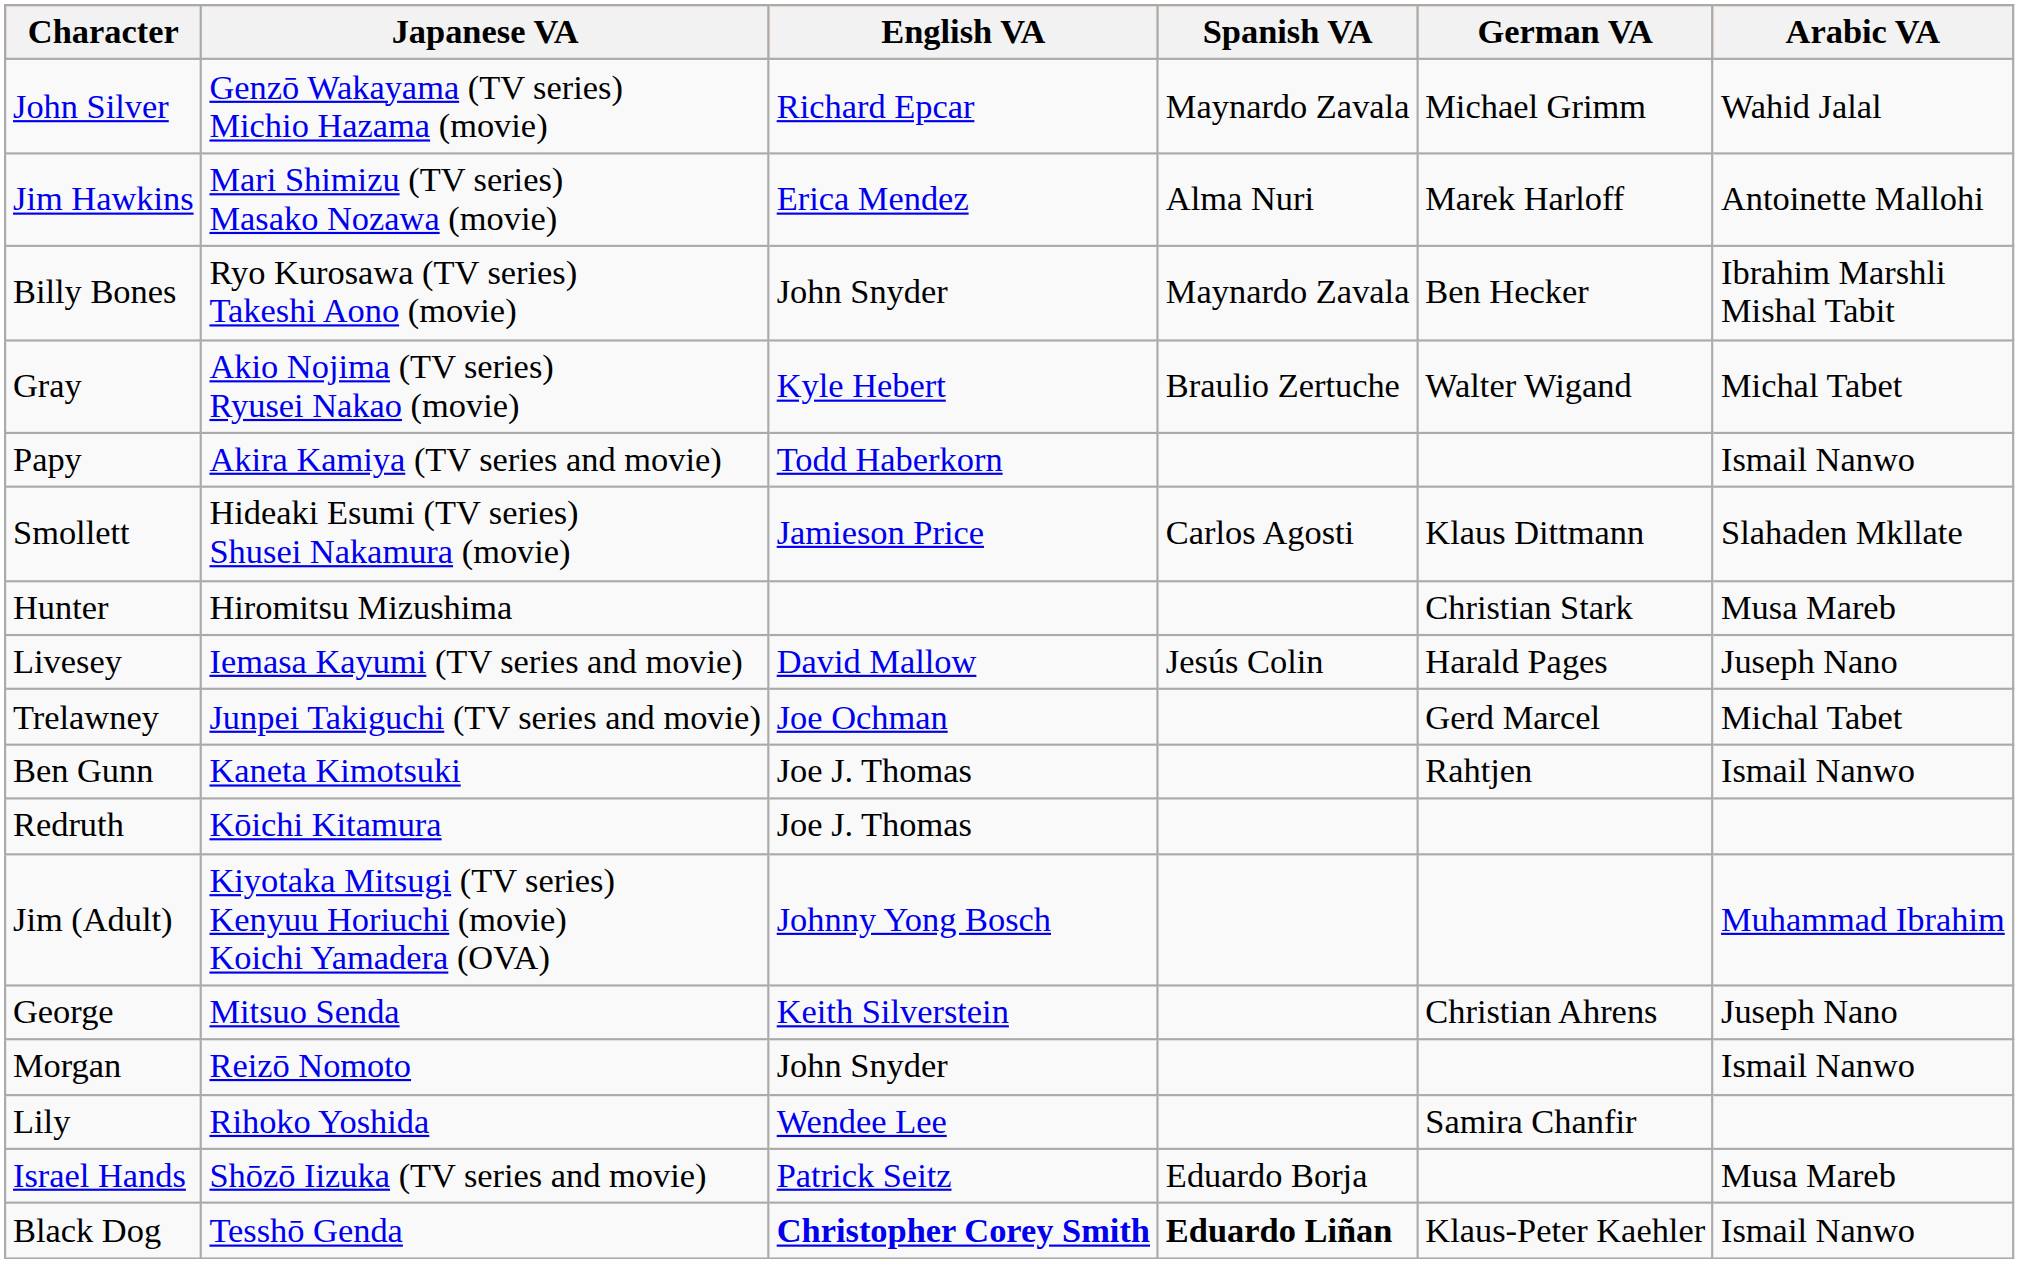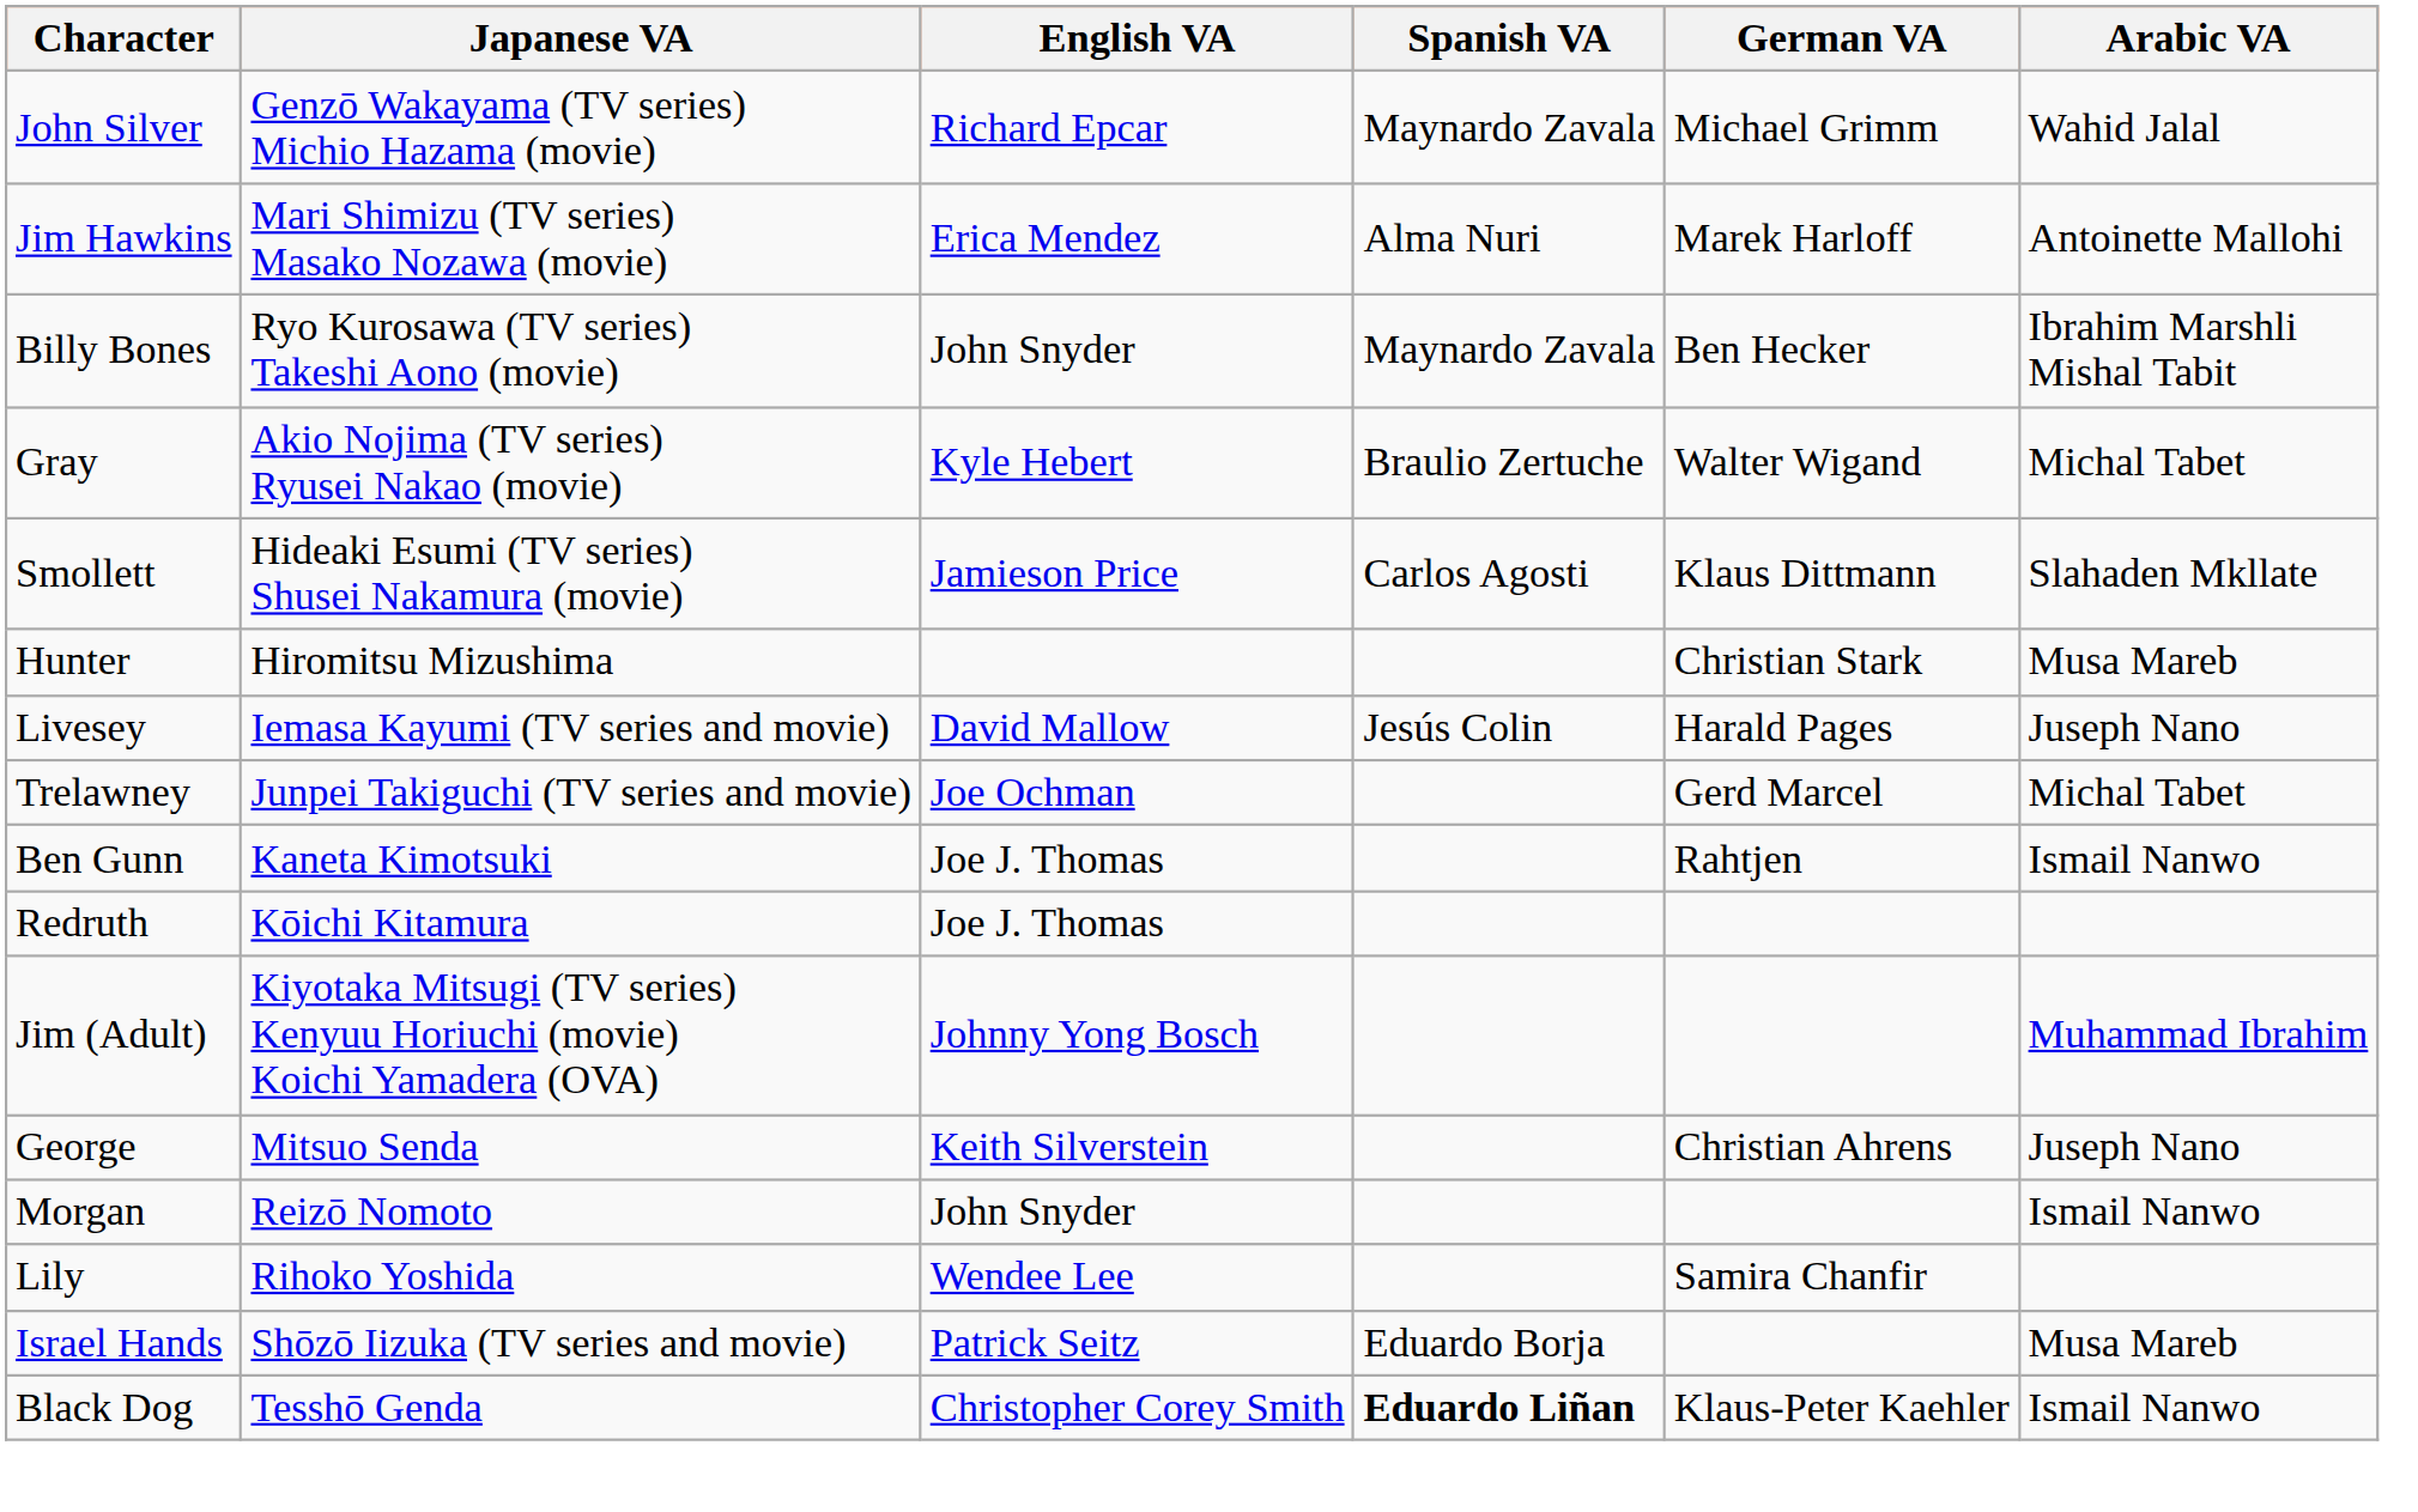- row: Papy | Akira Kamiya (TV series and movie) | Todd Haberkorn | Ismail Nanwo
Black Dog | English VA: bold -> normal
